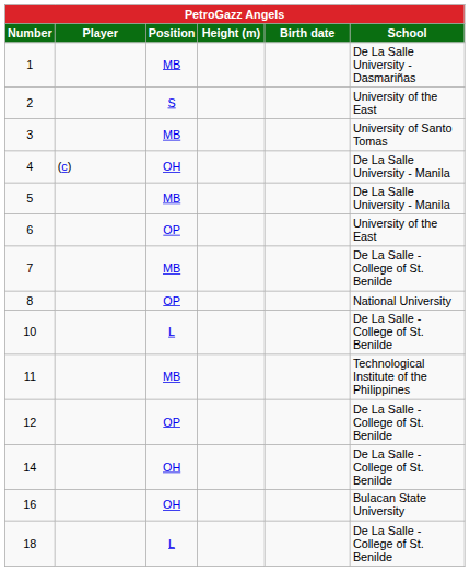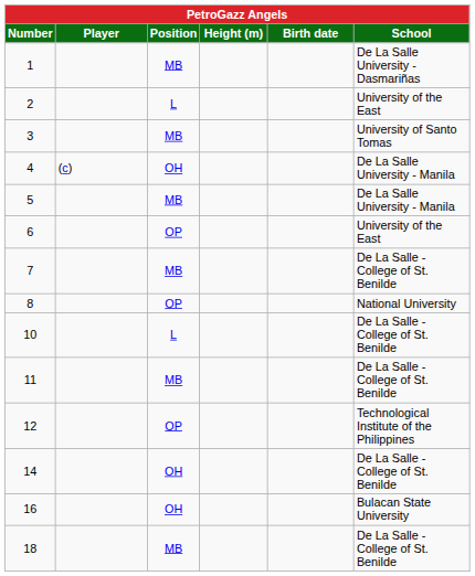2 | Position: S -> L
11 | School: Technological Institute of the Philippines -> De La Salle - College of St. Benilde
12 | School: De La Salle - College of St. Benilde -> Technological Institute of the Philippines
18 | Position: L -> MB
